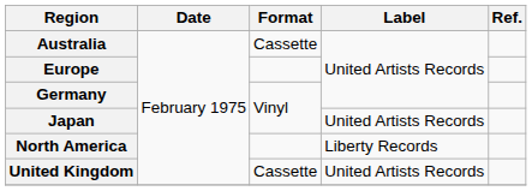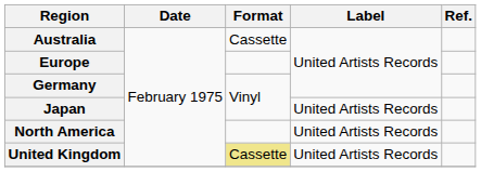North America | Label: Liberty Records -> United Artists Records
United Kingdom | Format: no background -> khaki background
